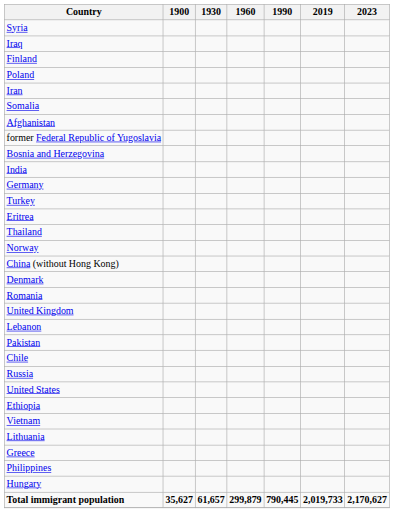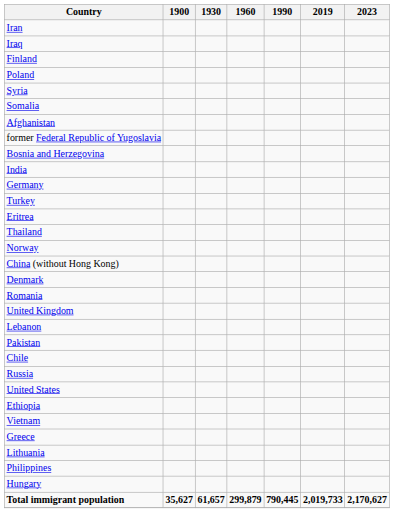rows swapped: Syria <-> Iran
rows swapped: Greece <-> Lithuania
